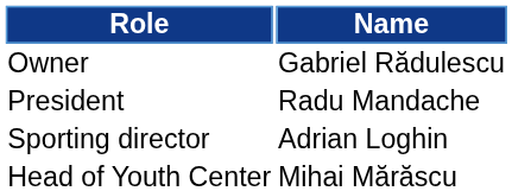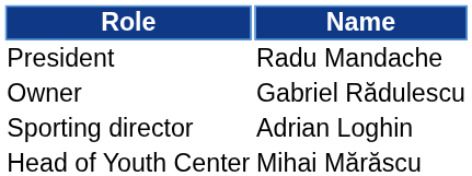rows swapped: Owner <-> President
